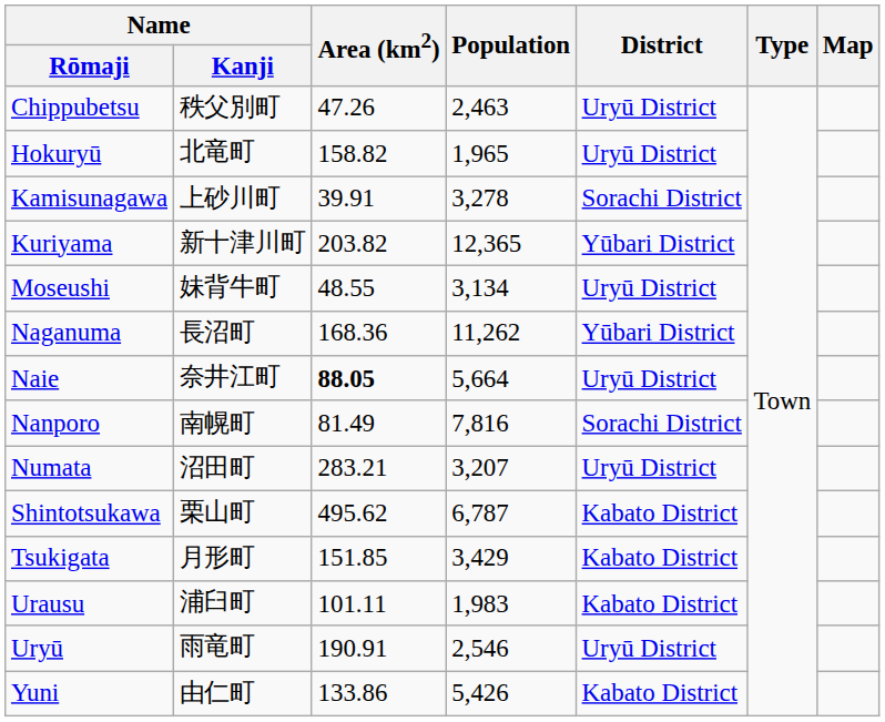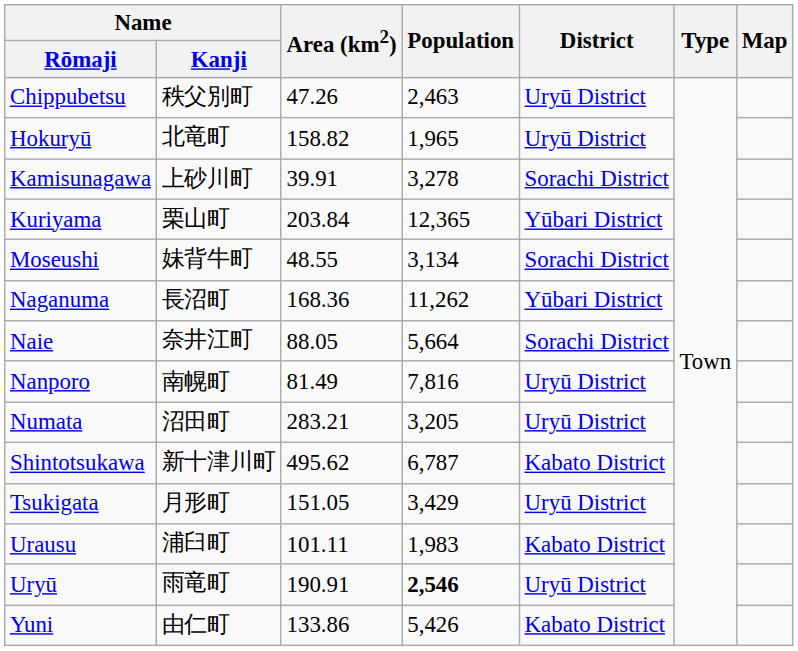Kuriyama | Name / Kanji: 新十津川町 -> 栗山町
Kuriyama | Area (km2): 203.82 -> 203.84
Moseushi | District: Uryū District -> Sorachi District
Naie | Area (km2): bold -> normal
Naie | District: Uryū District -> Sorachi District
Nanporo | District: Sorachi District -> Uryū District
Numata | Population: 3,207 -> 3,205
Shintotsukawa | Name / Kanji: 栗山町 -> 新十津川町
Tsukigata | Area (km2): 151.85 -> 151.05
Tsukigata | District: Kabato District -> Uryū District
Uryū | Population: normal -> bold
